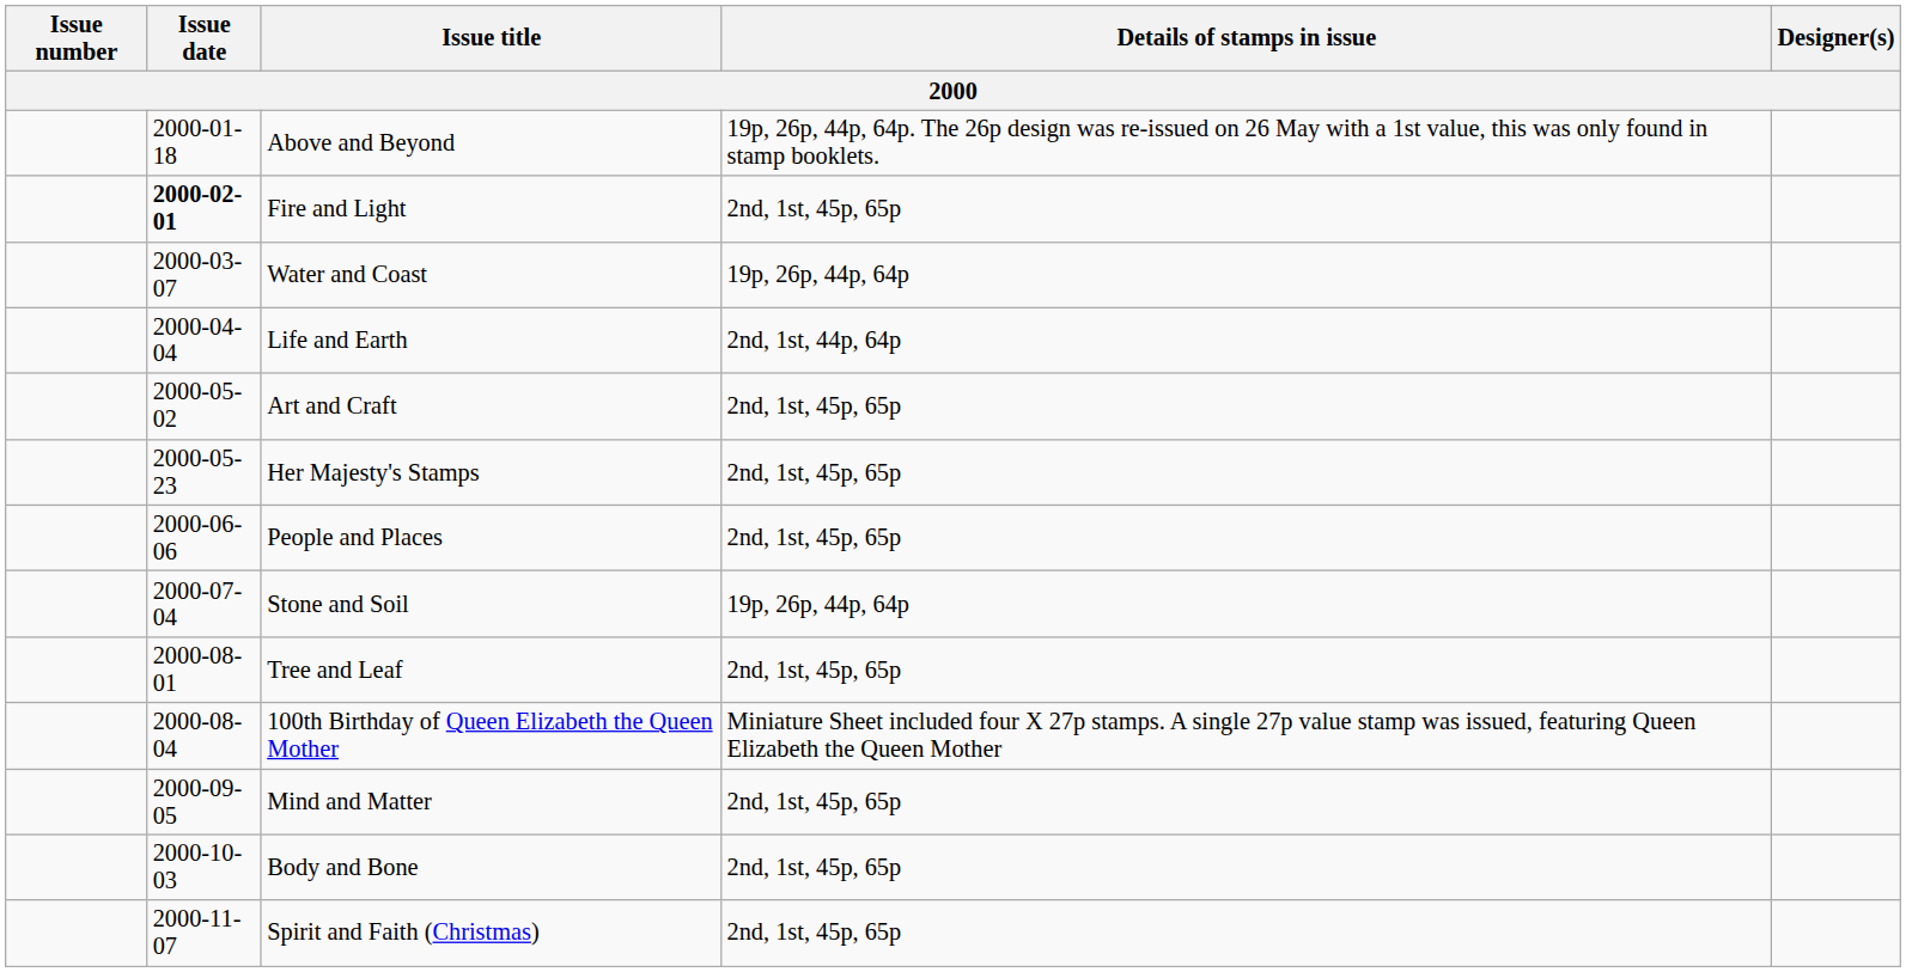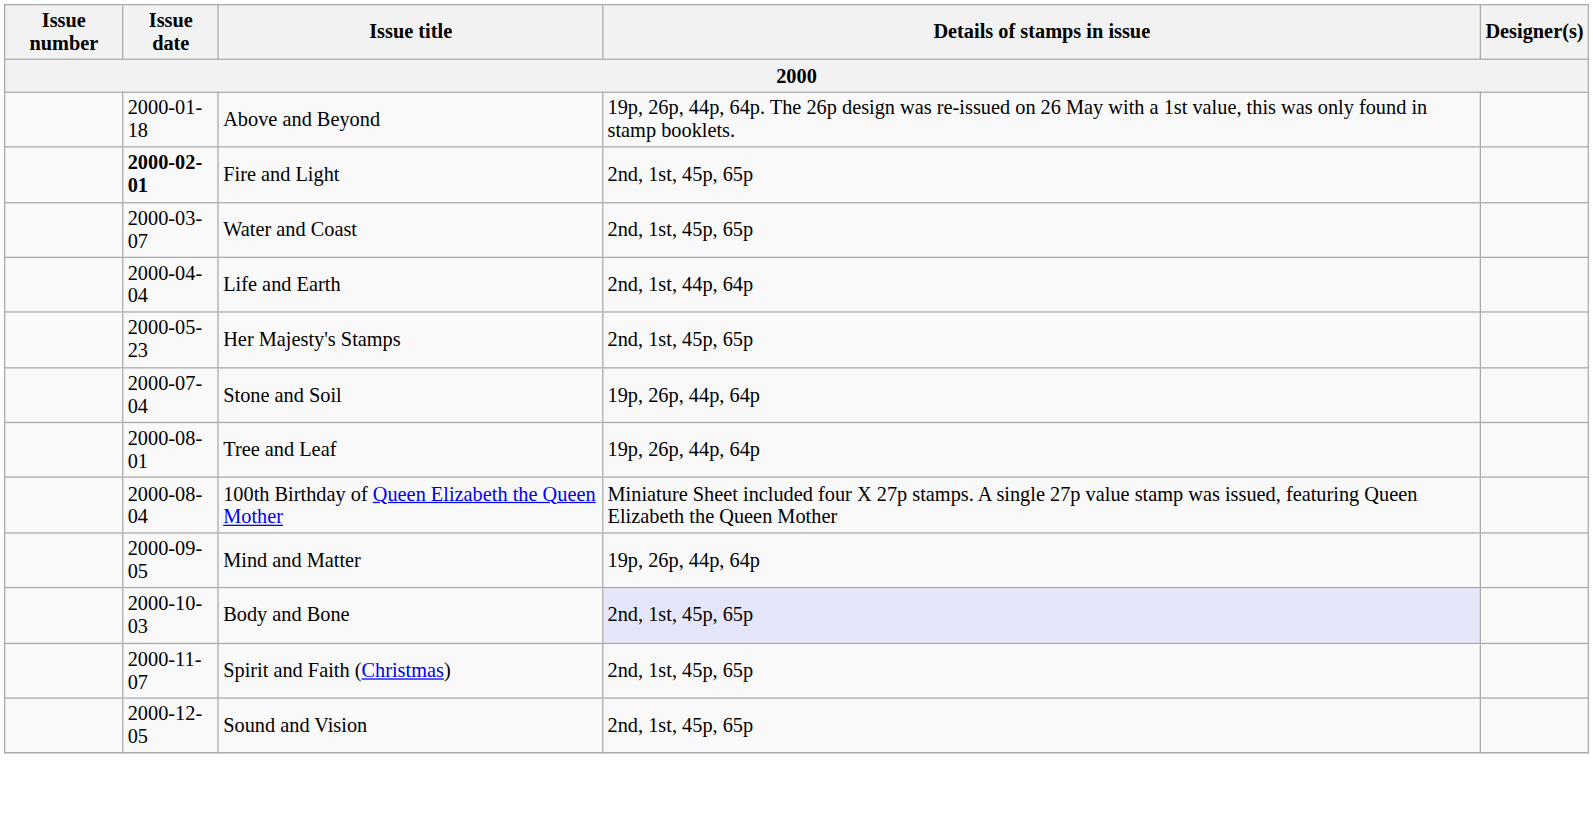Water and Coast | Details of stamps in issue: 19p, 26p, 44p, 64p -> 2nd, 1st, 45p, 65p
- row: 2000-05-02 | Art and Craft | 2nd, 1st, 45p, 65p
- row: 2000-06-06 | People and Places | 2nd, 1st, 45p, 65p
Tree and Leaf | Details of stamps in issue: 2nd, 1st, 45p, 65p -> 19p, 26p, 44p, 64p
Mind and Matter | Details of stamps in issue: 2nd, 1st, 45p, 65p -> 19p, 26p, 44p, 64p
Body and Bone | Details of stamps in issue: no background -> lavender background
+ row: 2000-12-05 | Sound and Vision | 2nd, 1st, 45p, 65p
